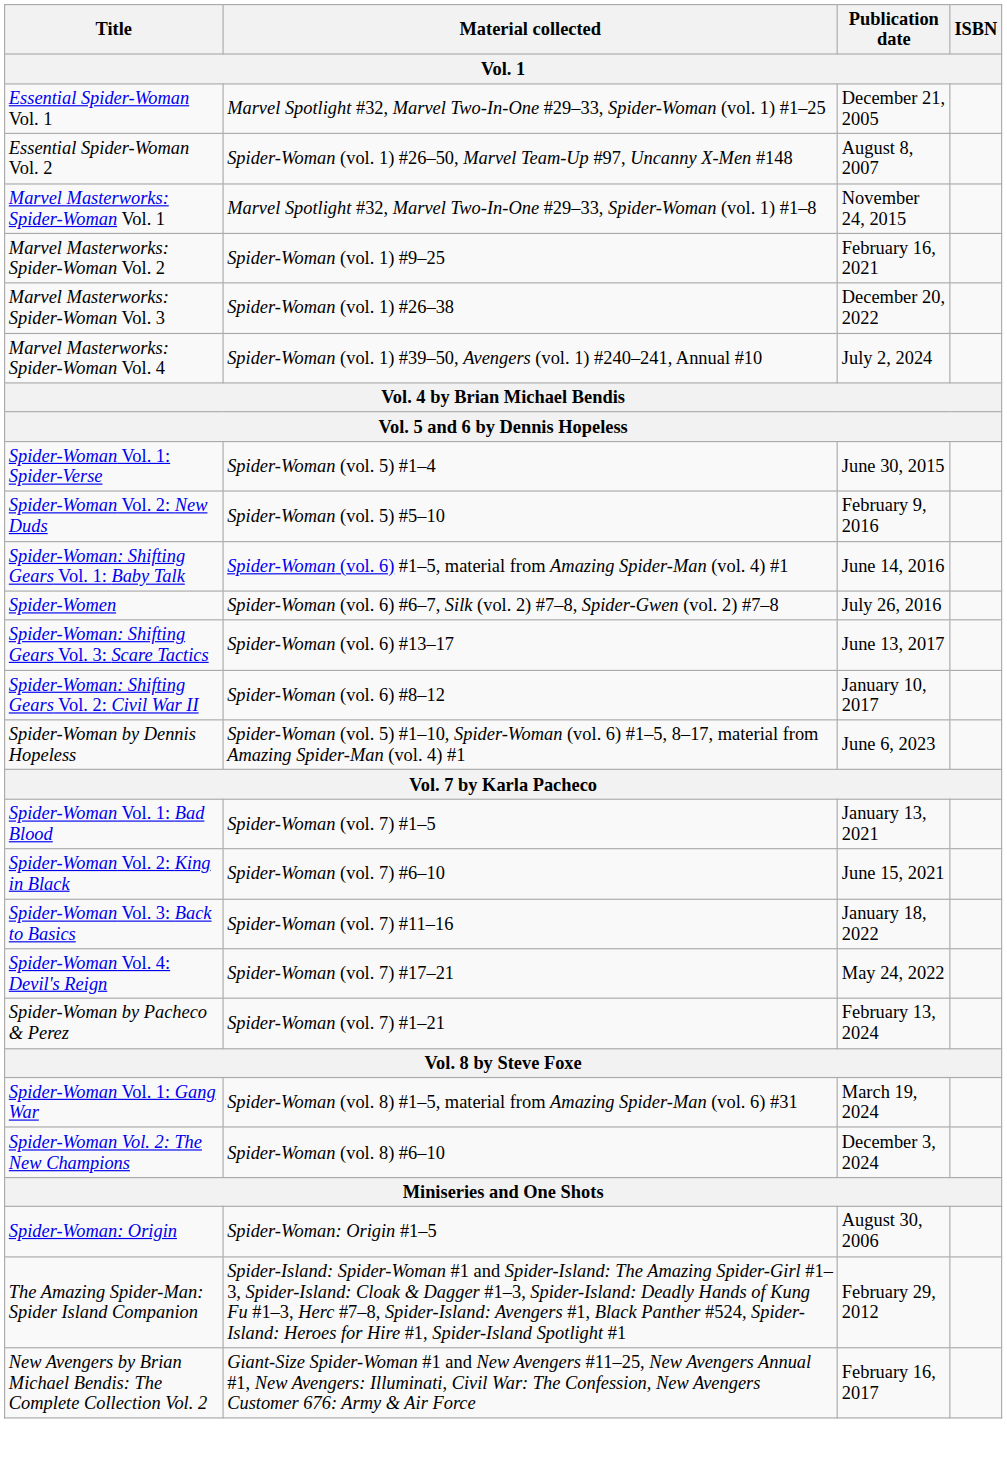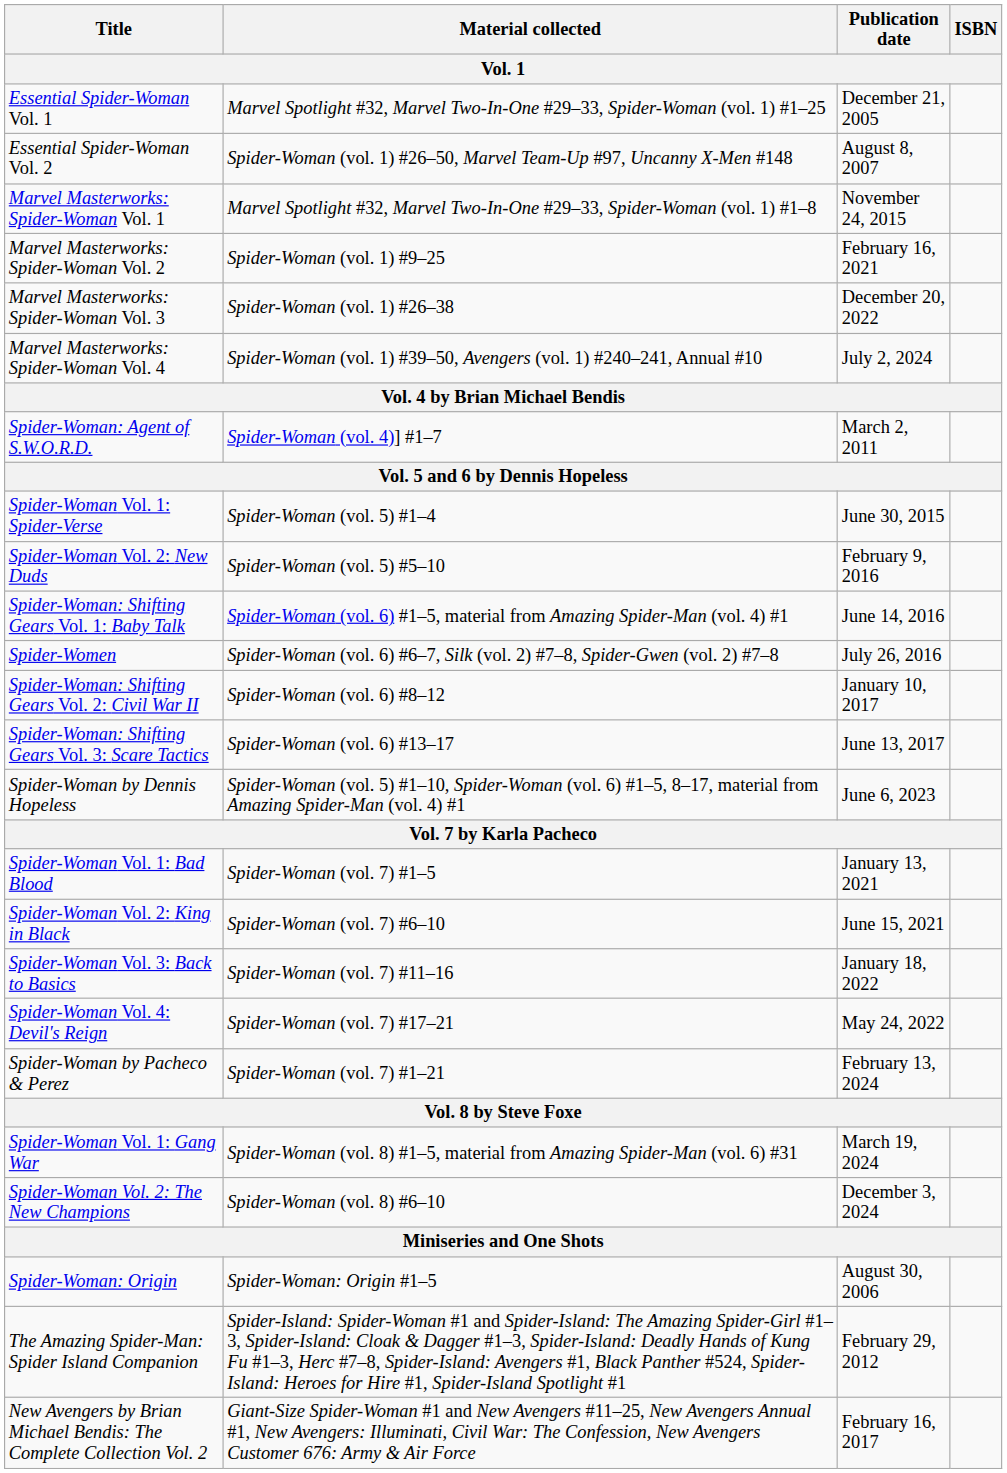+ row: Spider-Woman: Agent of S.W.O.R.D. | Spider-Woman (vol. 4)] #1–7 | March 2, 2011
rows swapped: Spider-Woman: Shifting Gears Vol. 2: Civil War II <-> Spider-Woman: Shifting Gears Vol. 3: Scare Tactics
